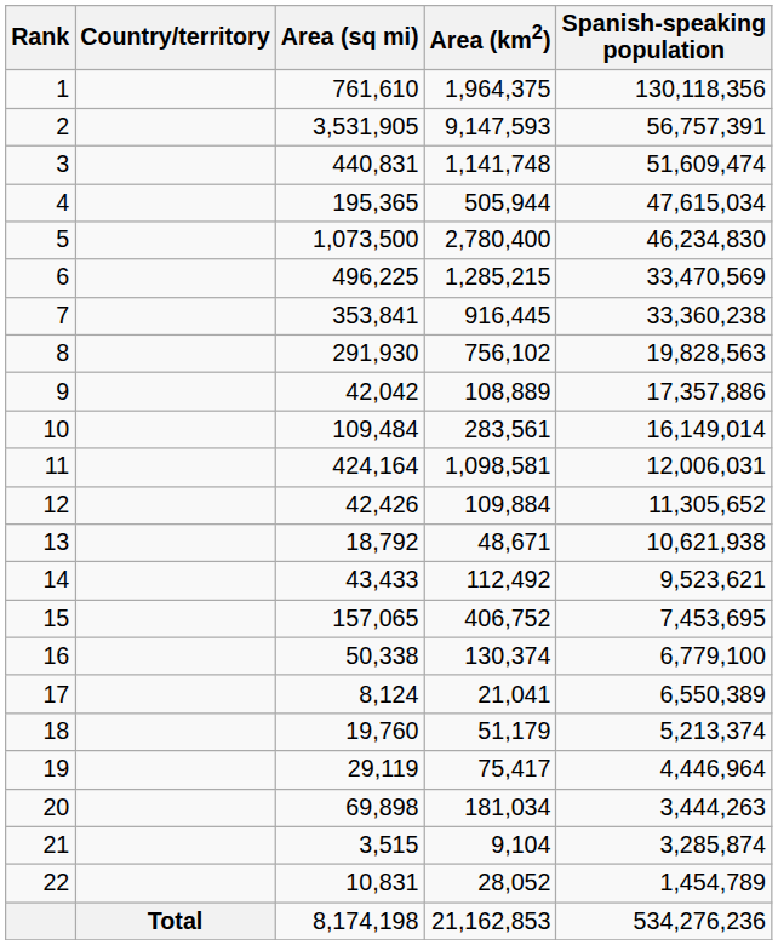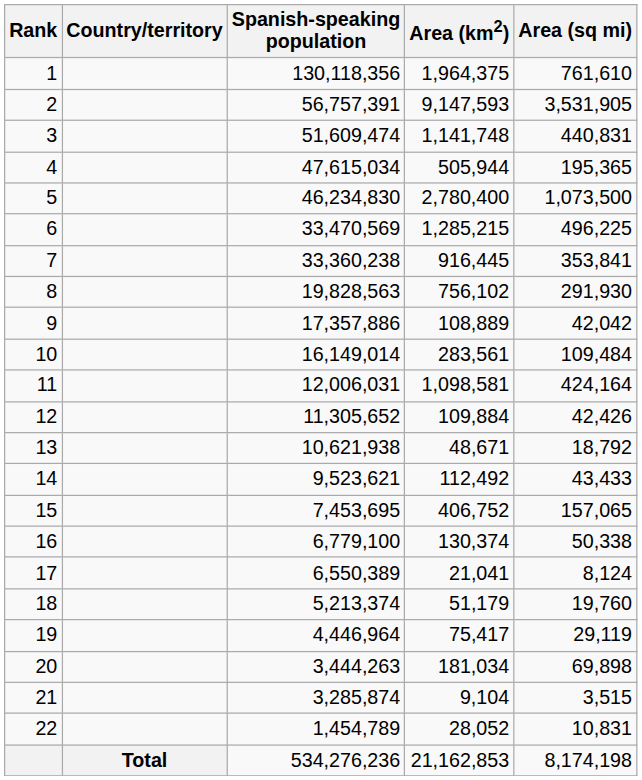columns swapped: Spanish-speaking population <-> Area (sq mi)
